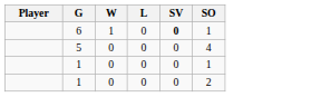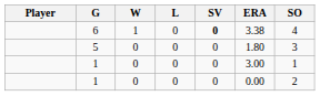+ column: ERA | 3.38 | 1.80 | 3.00 | 0.00
6 | SO: 1 -> 4
5 | SO: 4 -> 3
